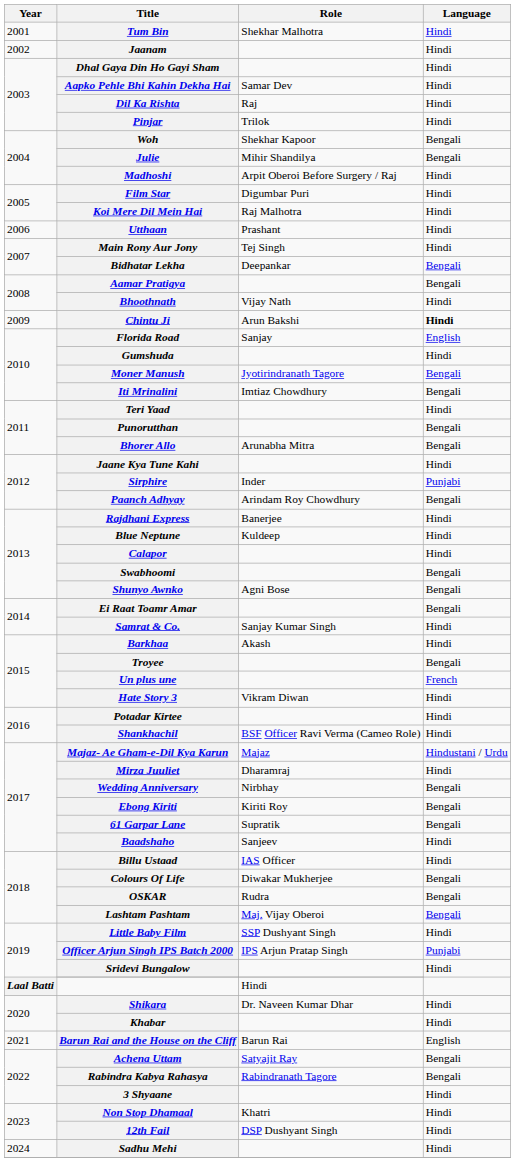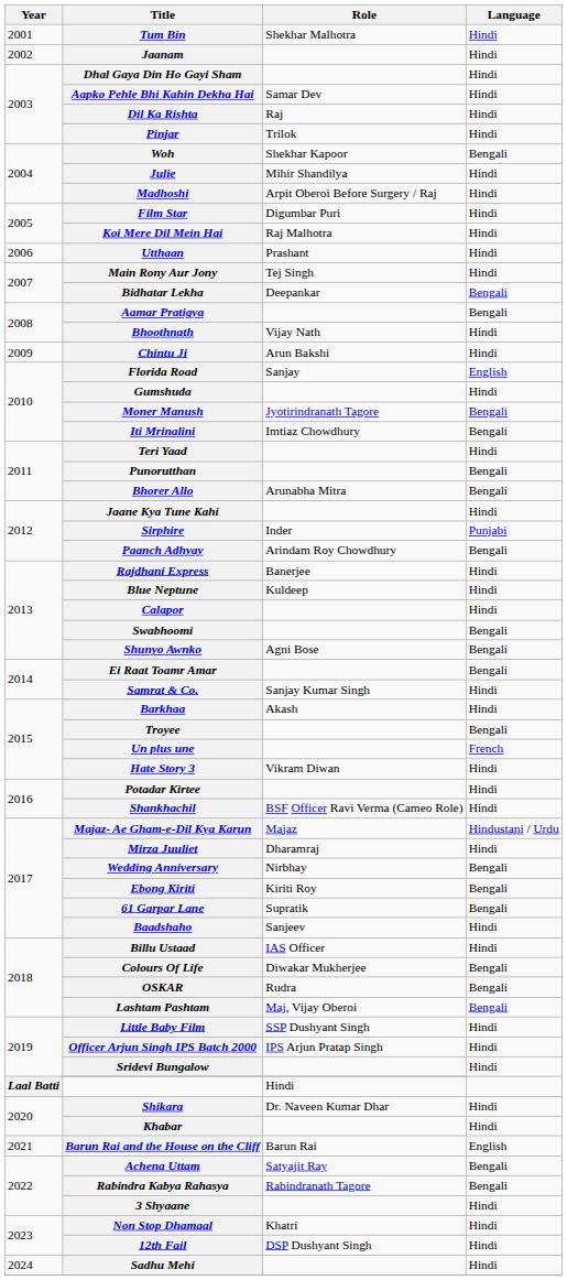Julie | Language: Bengali -> Hindi
Chintu Ji | Language: bold -> normal
Officer Arjun Singh IPS Batch 2000 | Language: Punjabi -> Hindi
